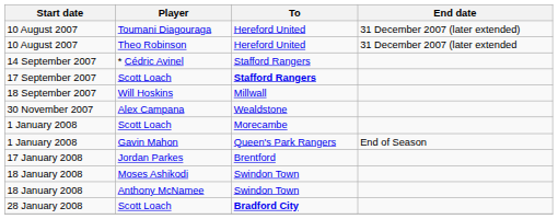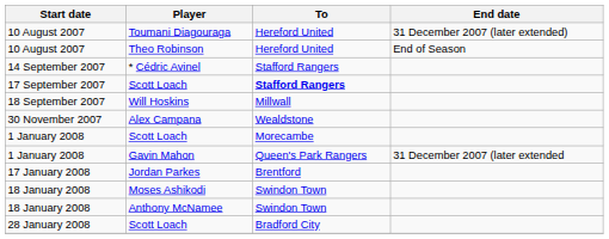Theo Robinson | End date: 31 December 2007 (later extended -> End of Season
Gavin Mahon | End date: End of Season -> 31 December 2007 (later extended
28 January 2008 / Scott Loach | To: bold -> normal
